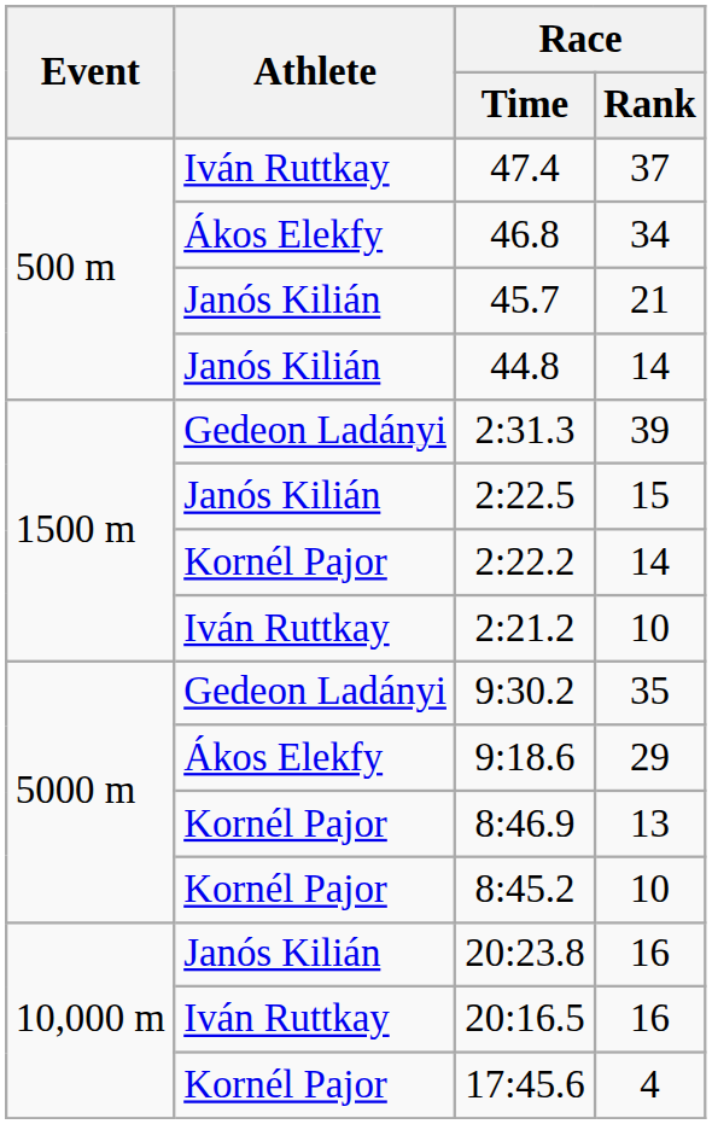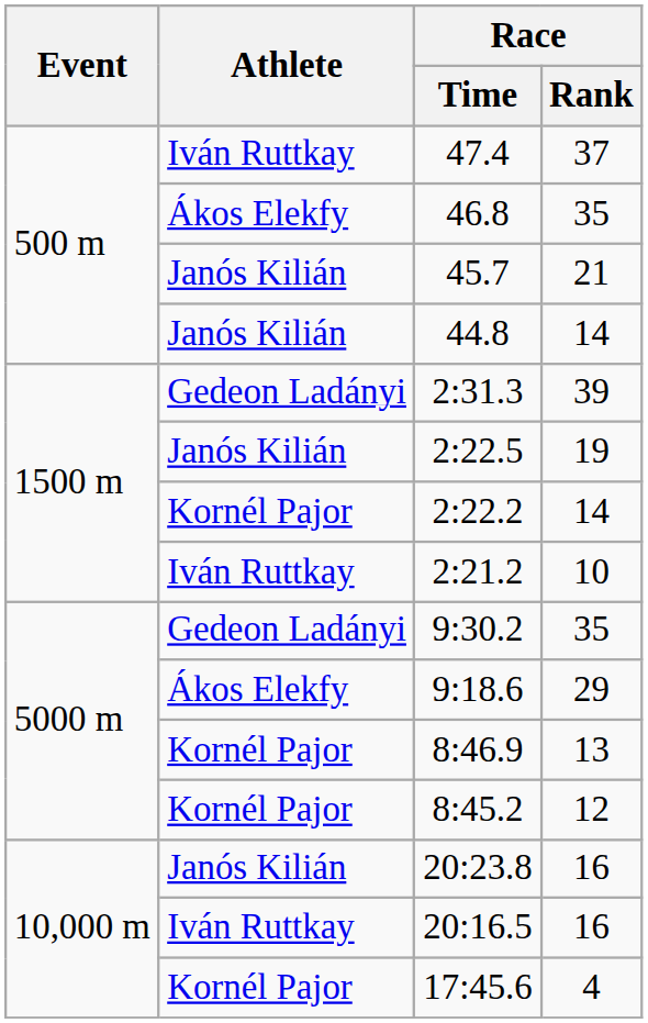46.8 | Race / Rank: 34 -> 35
2:22.5 | Race / Rank: 15 -> 19
8:45.2 | Race / Rank: 10 -> 12
